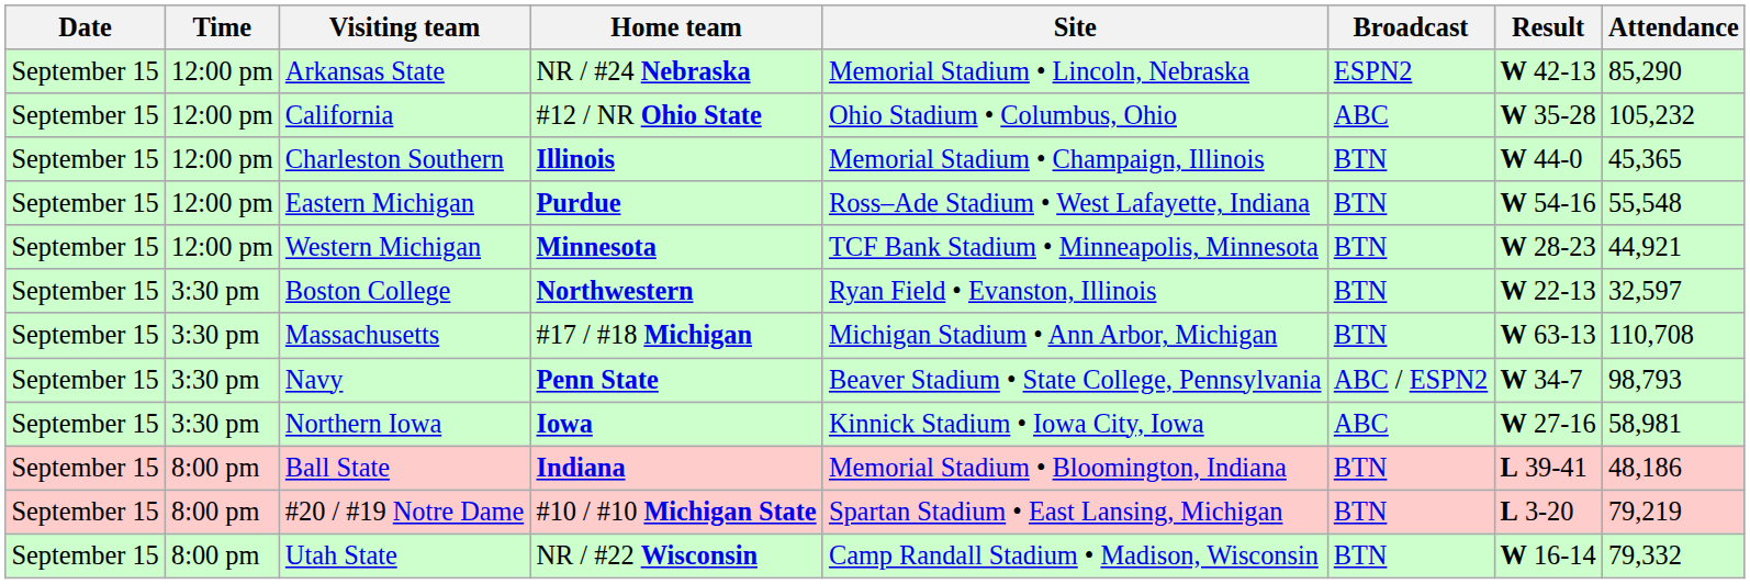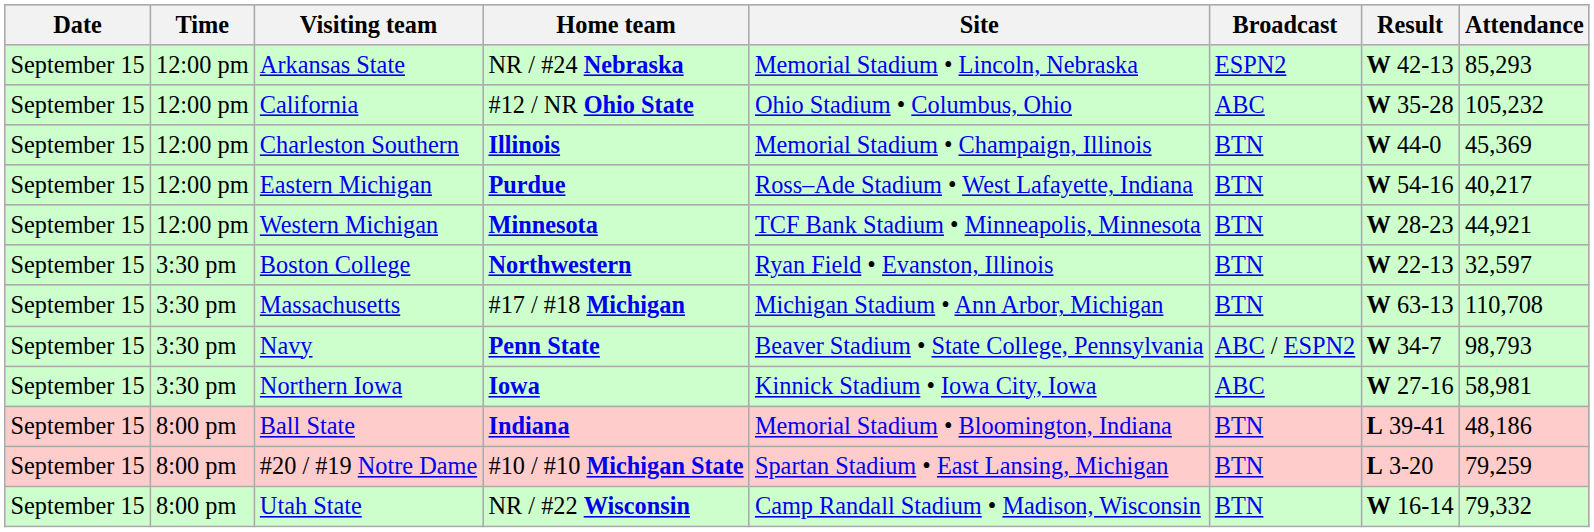Arkansas State | Attendance: 85,290 -> 85,293
Charleston Southern | Attendance: 45,365 -> 45,369
Eastern Michigan | Attendance: 55,548 -> 40,217
#20 / #19 Notre Dame | Attendance: 79,219 -> 79,259
